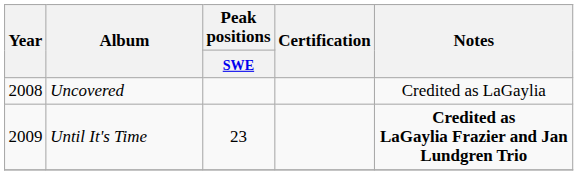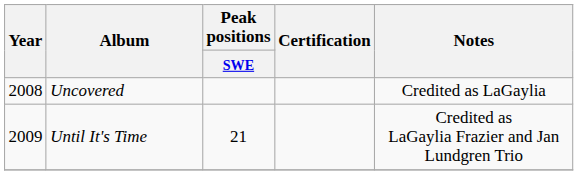Until It's Time | Peak positions / SWE: 23 -> 21
Until It's Time | Notes: bold -> normal
